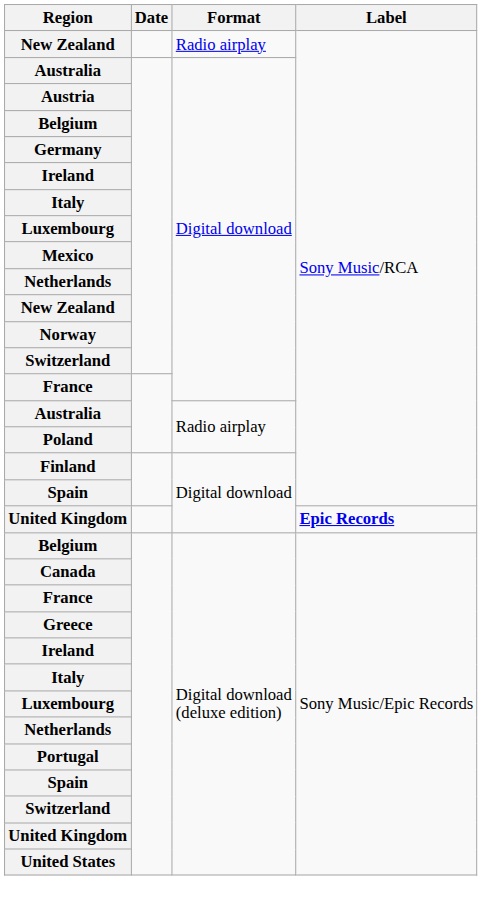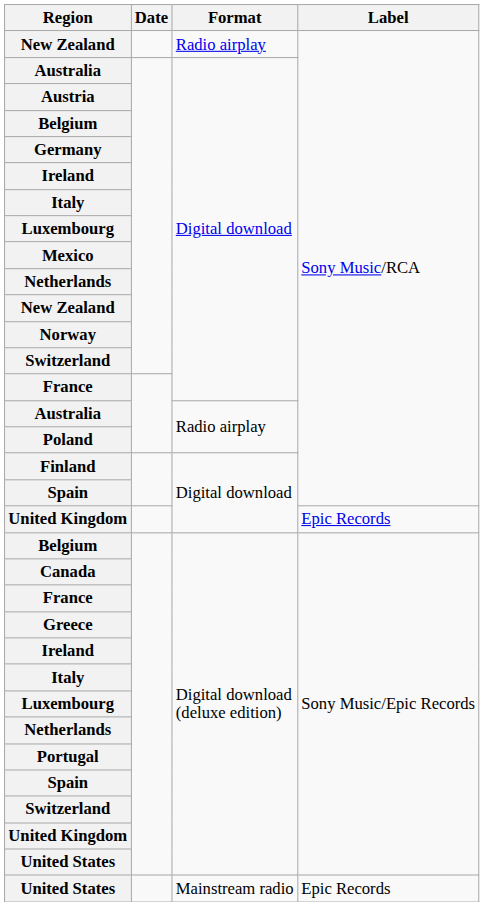United Kingdom / Digital download | Label: bold -> normal
+ row: United States | Mainstream radio | Epic Records
